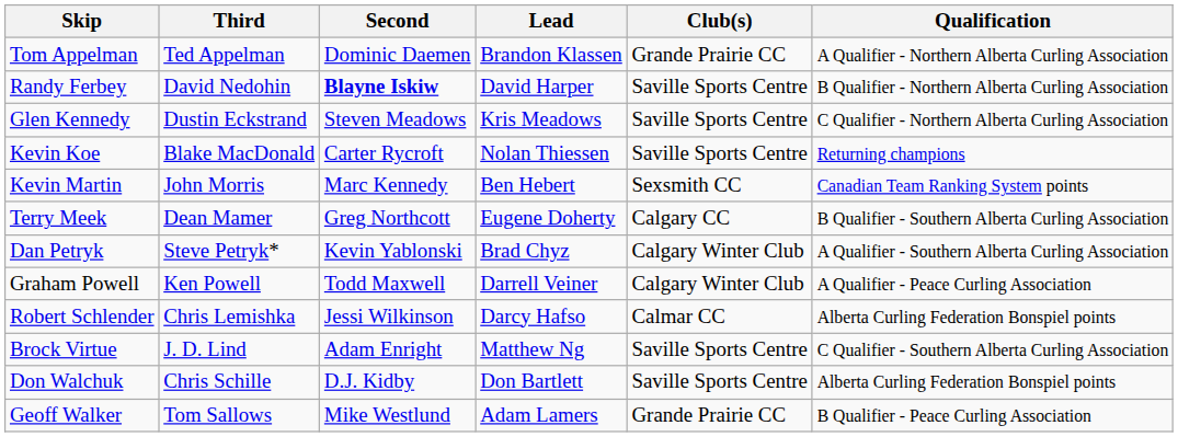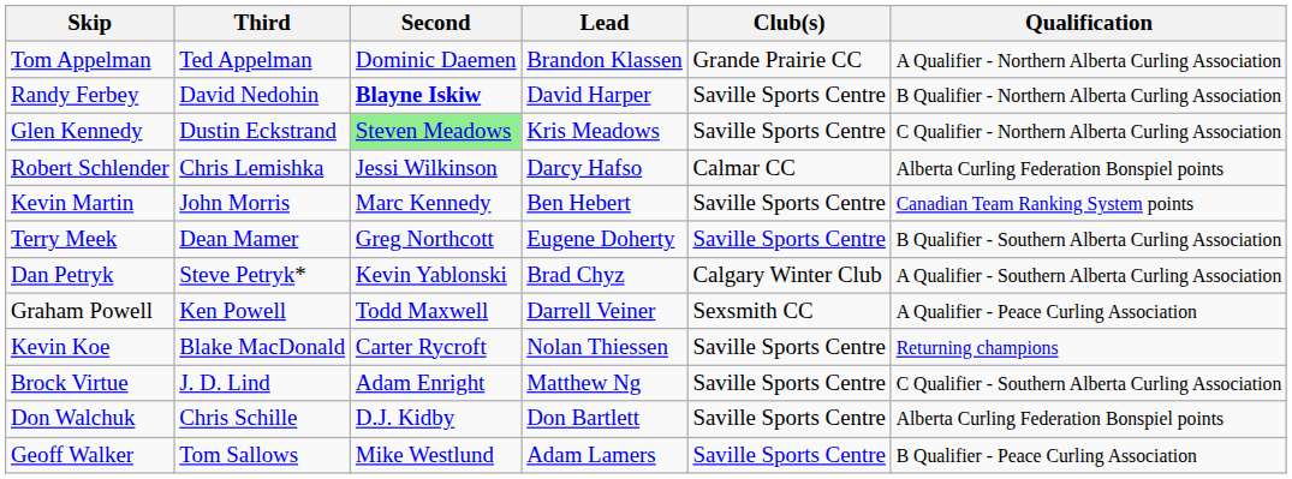Glen Kennedy | Second: no background -> lightgreen background
rows swapped: Kevin Koe <-> Robert Schlender
Kevin Martin | Club(s): Sexsmith CC -> Saville Sports Centre
Terry Meek | Club(s): Calgary CC -> Saville Sports Centre
Graham Powell | Club(s): Calgary Winter Club -> Sexsmith CC
Geoff Walker | Club(s): Grande Prairie CC -> Saville Sports Centre
